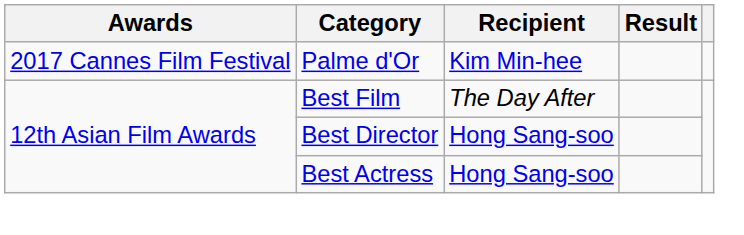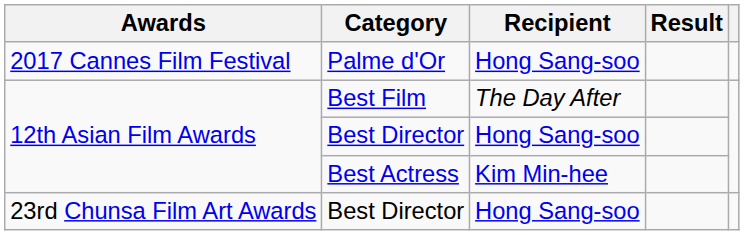Palme d'Or | Recipient: Kim Min-hee -> Hong Sang-soo
Best Actress | Recipient: Hong Sang-soo -> Kim Min-hee
+ row: 23rd Chunsa Film Art Awards | Best Director | Hong Sang-soo
